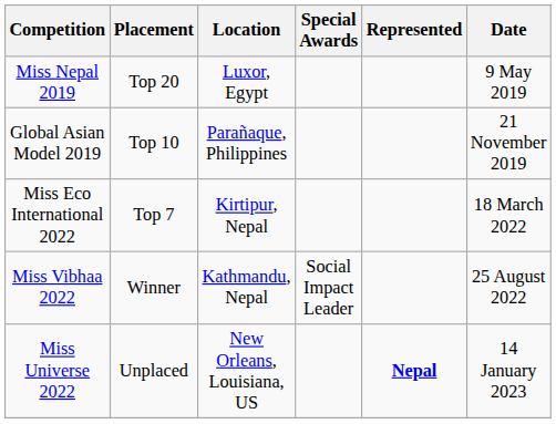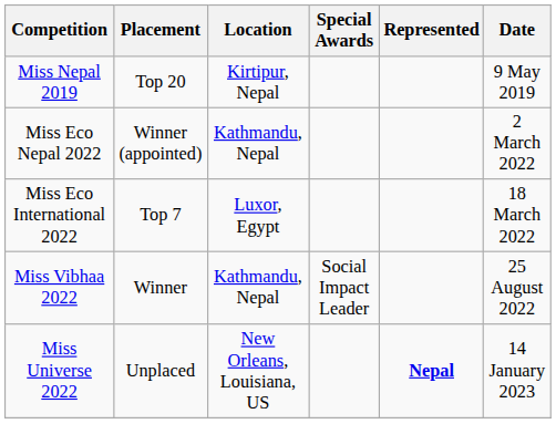Miss Nepal 2019 | Location: Luxor, Egypt -> Kirtipur, Nepal
- row: Global Asian Model 2019 | Top 10 | Parañaque, Philippines | 21 November 2019
+ row: Miss Eco Nepal 2022 | Winner (appointed) | Kathmandu, Nepal | 2 March 2022
Miss Eco International 2022 | Location: Kirtipur, Nepal -> Luxor, Egypt
